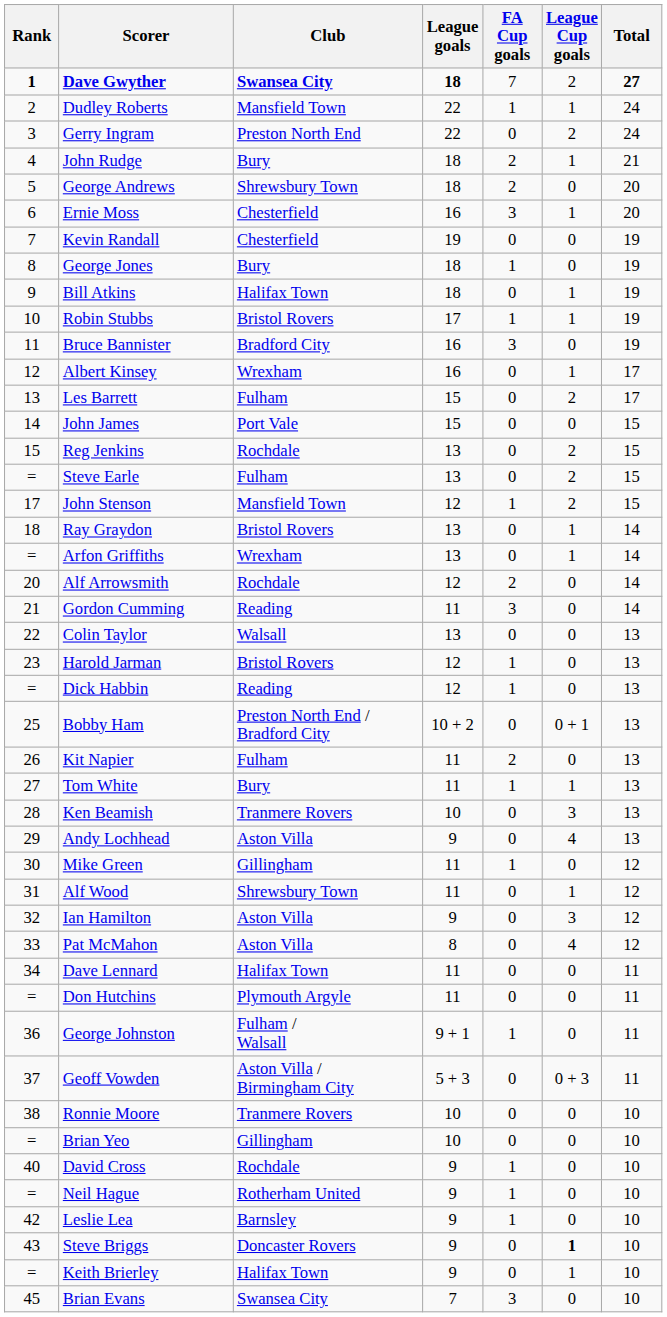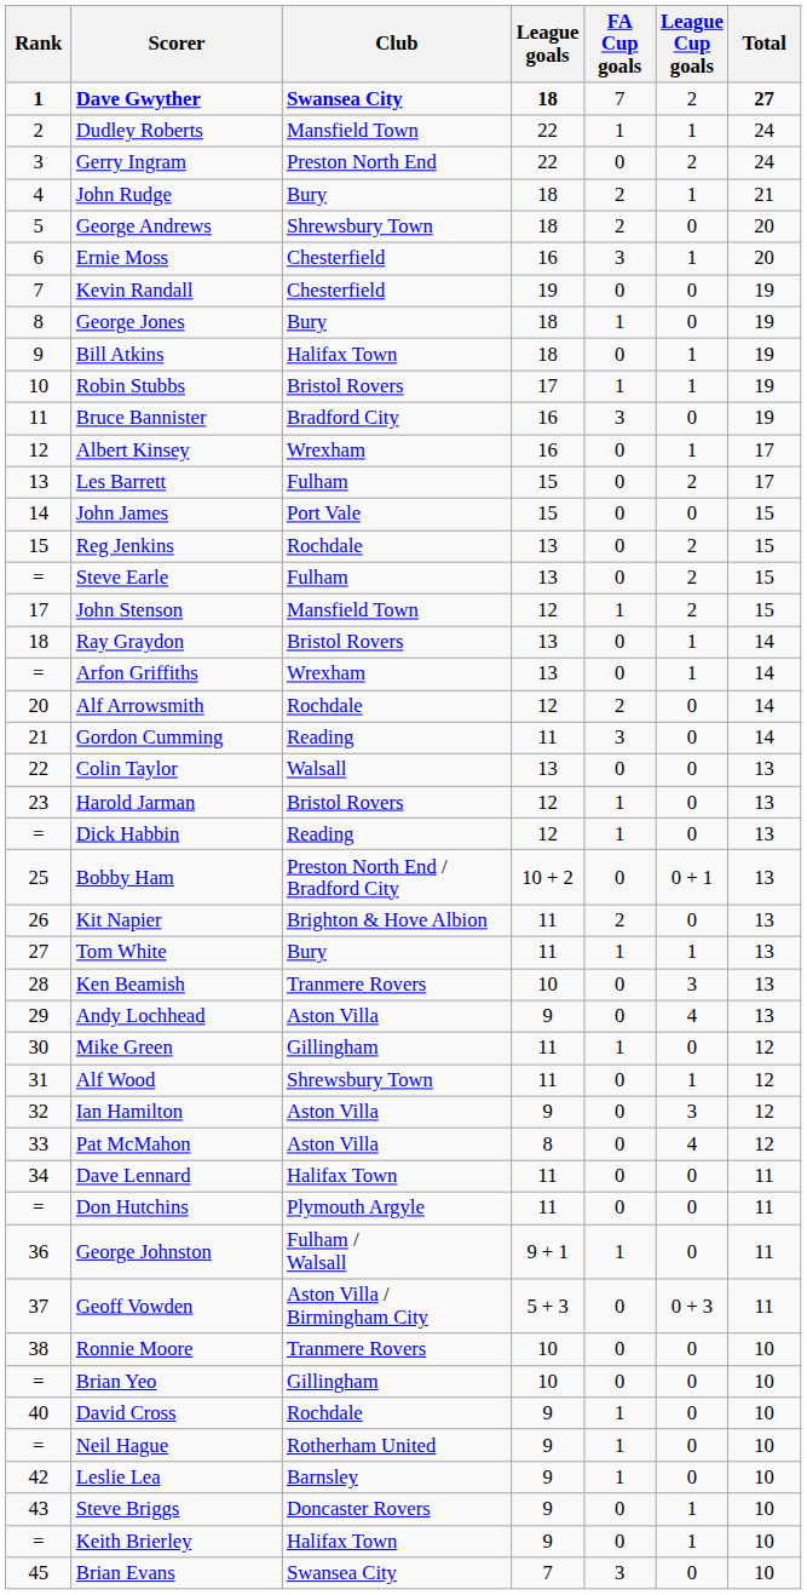Kit Napier | Club: Fulham -> Brighton & Hove Albion
Steve Briggs | League Cup goals: bold -> normal
